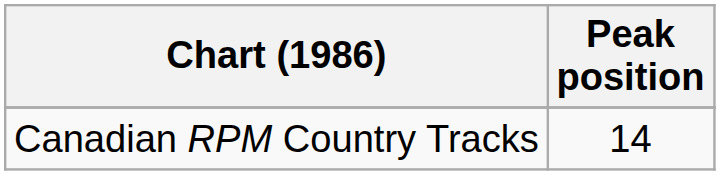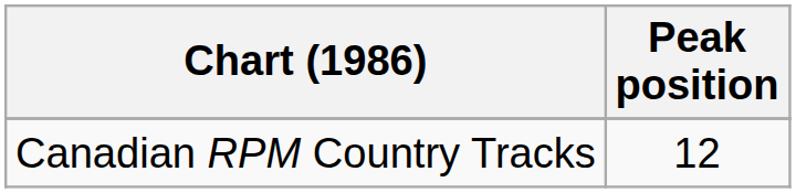Canadian RPM Country Tracks | Peak position: 14 -> 12
